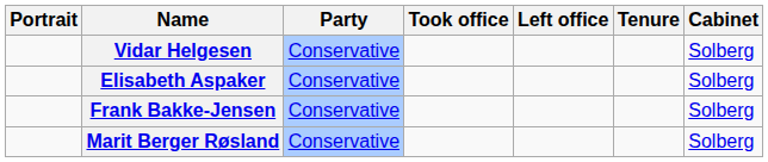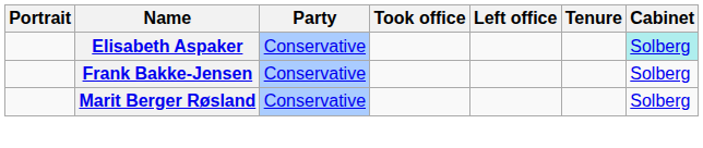- row: Vidar Helgesen | Conservative | Solberg
Elisabeth Aspaker | Cabinet: no background -> paleturquoise background
